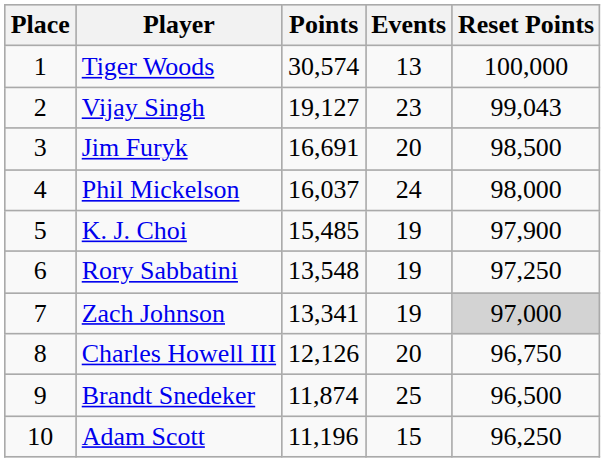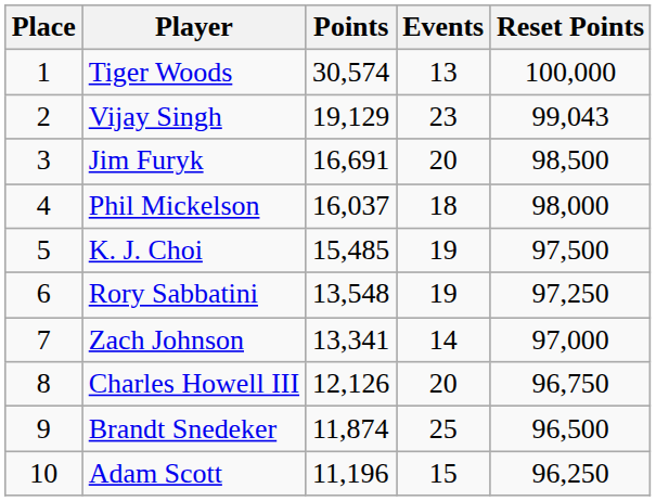Vijay Singh | Points: 19,127 -> 19,129
Phil Mickelson | Events: 24 -> 18
K. J. Choi | Reset Points: 97,900 -> 97,500
Zach Johnson | Events: 19 -> 14
Zach Johnson | Reset Points: lightgrey background -> no background
